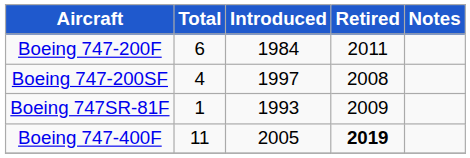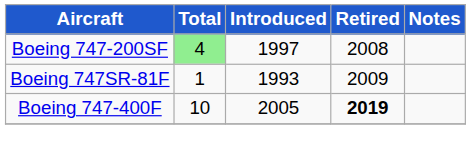- row: Boeing 747-200F | 6 | 1984 | 2011
Boeing 747-200SF | Total: no background -> lightgreen background
Boeing 747-400F | Total: 11 -> 10
